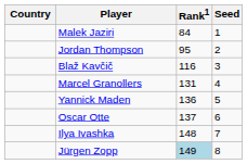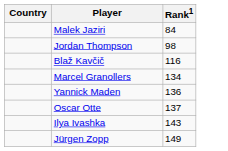- column: Seed | 1 | 2 | 3 | 4 | 5 | 6 | 7 | 8
Jordan Thompson | Rank1: 95 -> 98
Marcel Granollers | Rank1: 131 -> 134
Ilya Ivashka | Rank1: 148 -> 143
Jürgen Zopp | Rank1: lightblue background -> no background
